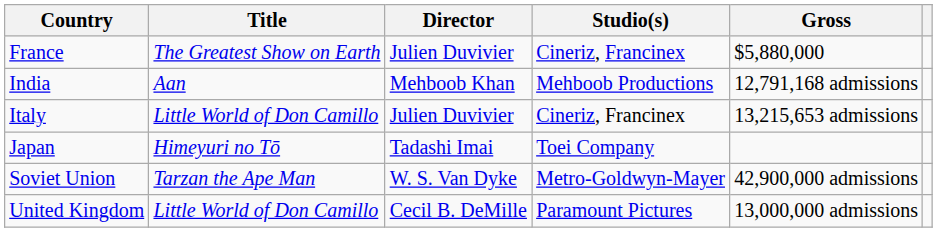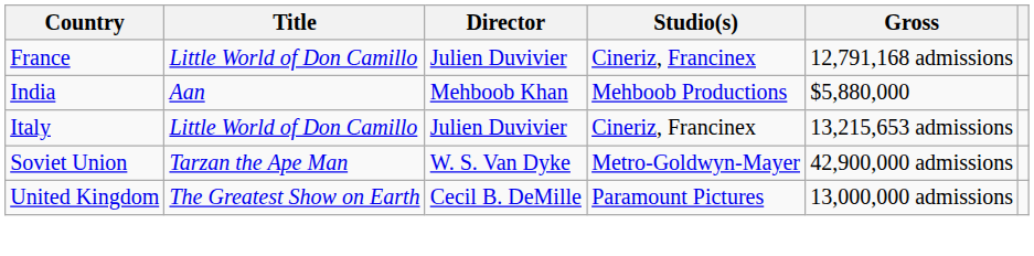France | Title: The Greatest Show on Earth -> Little World of Don Camillo
France | Gross: $5,880,000 -> 12,791,168 admissions
India | Gross: 12,791,168 admissions -> $5,880,000
- row: Japan | Himeyuri no Tō | Tadashi Imai | Toei Company
United Kingdom | Title: Little World of Don Camillo -> The Greatest Show on Earth
